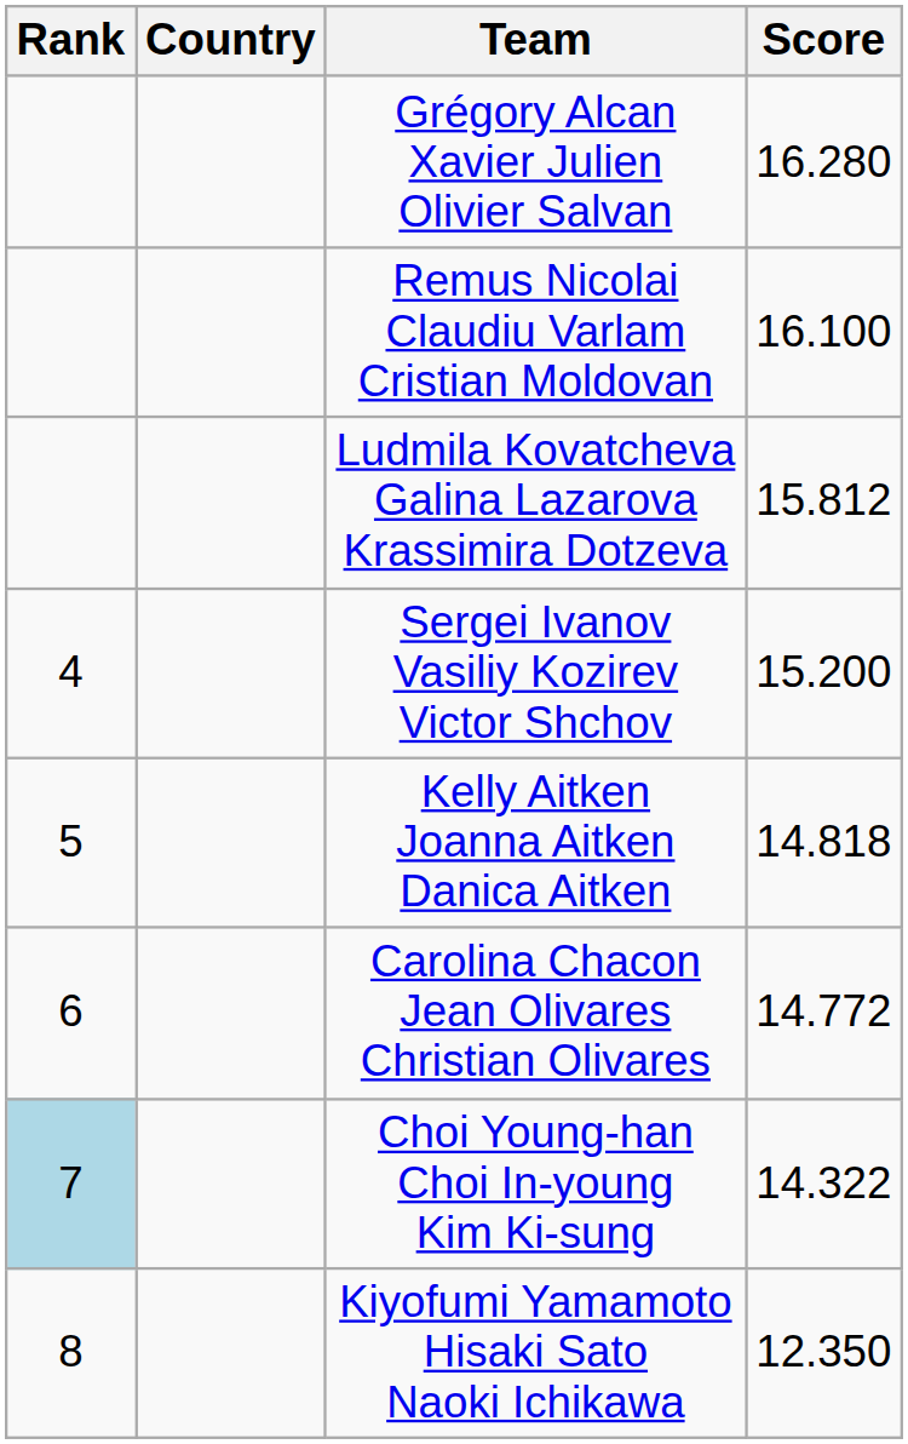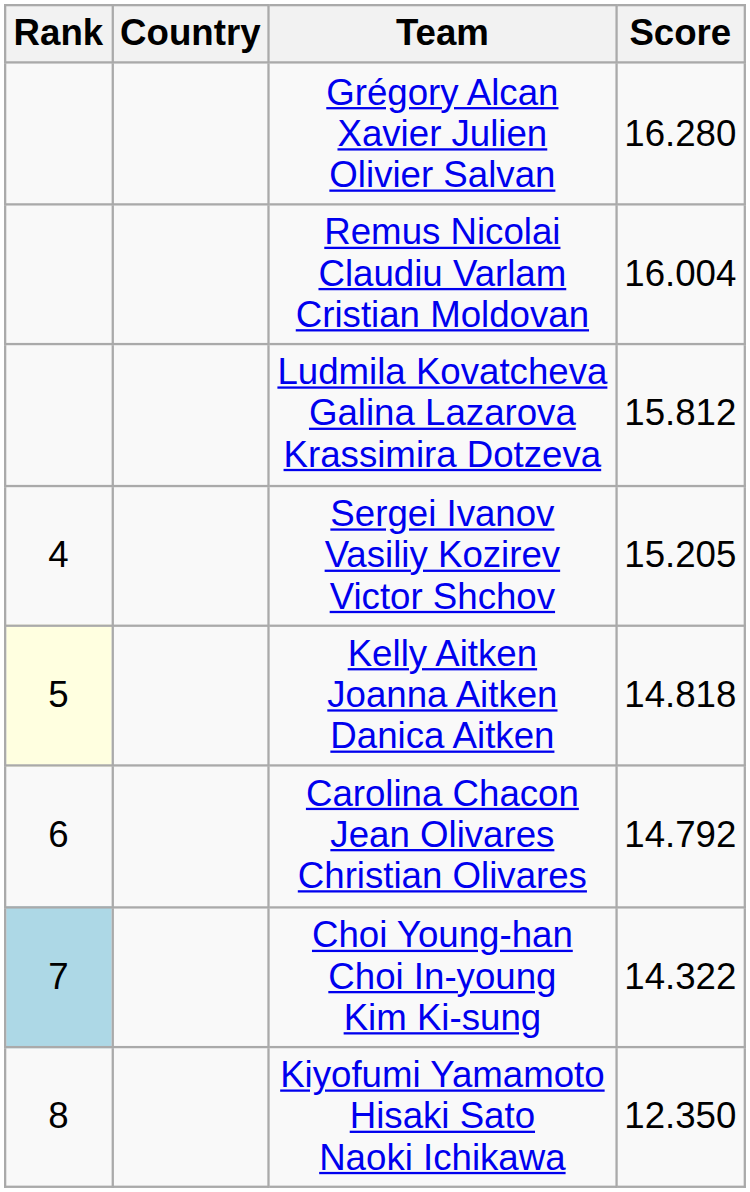Remus Nicolai Claudiu Varlam Cristian Moldovan | Score: 16.100 -> 16.004
Sergei Ivanov Vasiliy Kozirev Victor Shchov | Score: 15.200 -> 15.205
Kelly Aitken Joanna Aitken Danica Aitken | Rank: no background -> lightyellow background
Carolina Chacon Jean Olivares Christian Olivares | Score: 14.772 -> 14.792
